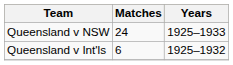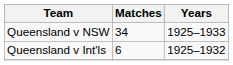Queensland v NSW | Matches: 24 -> 34
